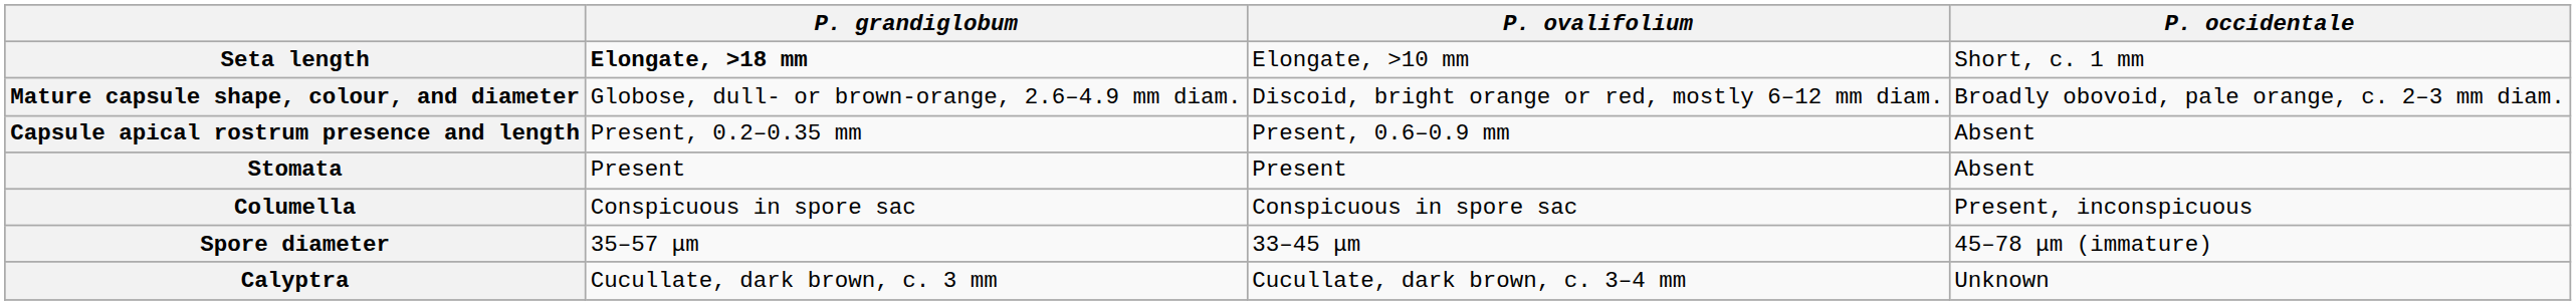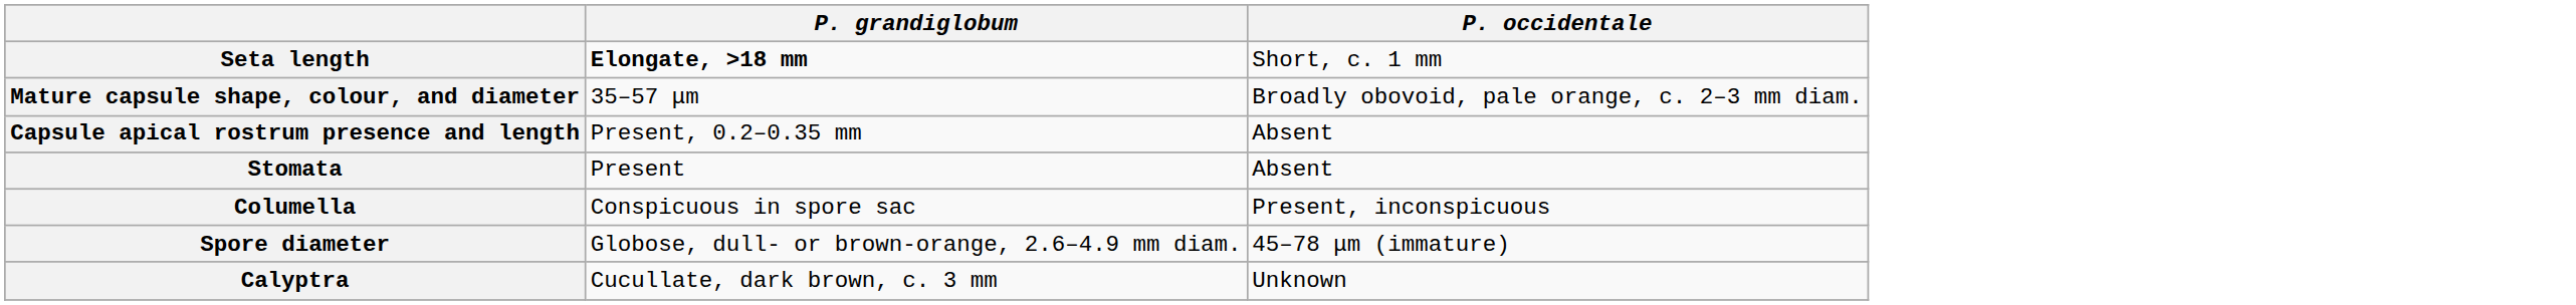- column: P. ovalifolium | Elongate, >10 mm | Discoid, bright orange or red, mostly 6–12 mm diam. | Present, 0.6–0.9 mm | Present | Conspicuous in spore sac | 33–45 μm | Cucullate, dark brown, c. 3–4 mm
Mature capsule shape, colour, and diameter | P. grandiglobum: Globose, dull- or brown-orange, 2.6–4.9 mm diam. -> 35–57 μm
Spore diameter | P. grandiglobum: 35–57 μm -> Globose, dull- or brown-orange, 2.6–4.9 mm diam.
